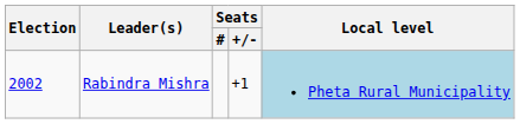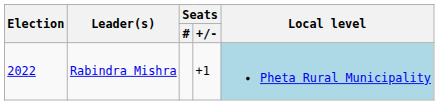Rabindra Mishra | Election: 2002 -> 2022
